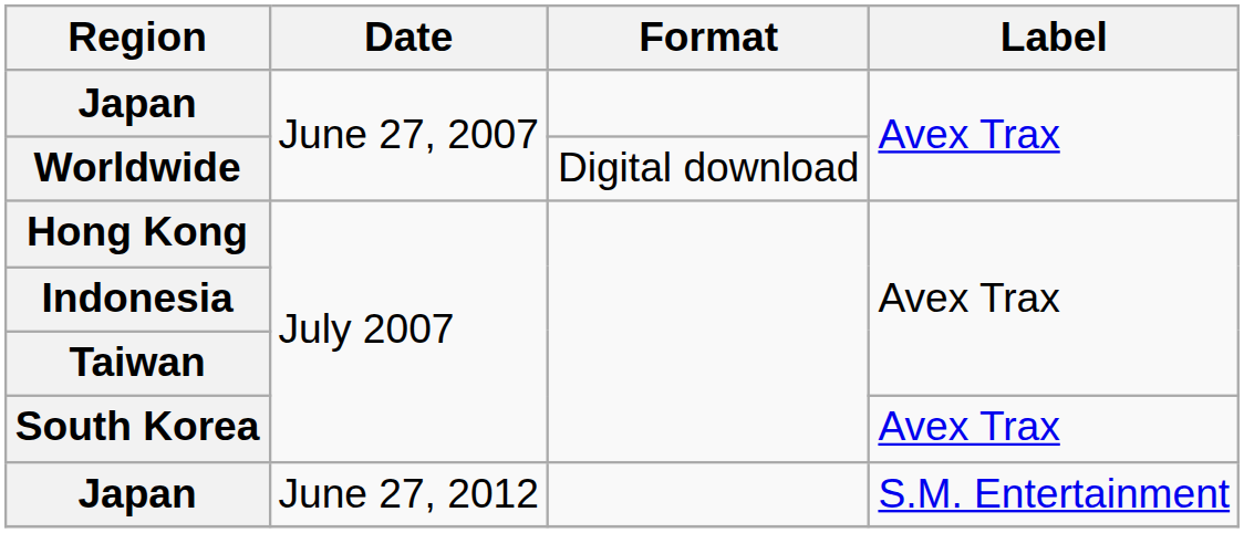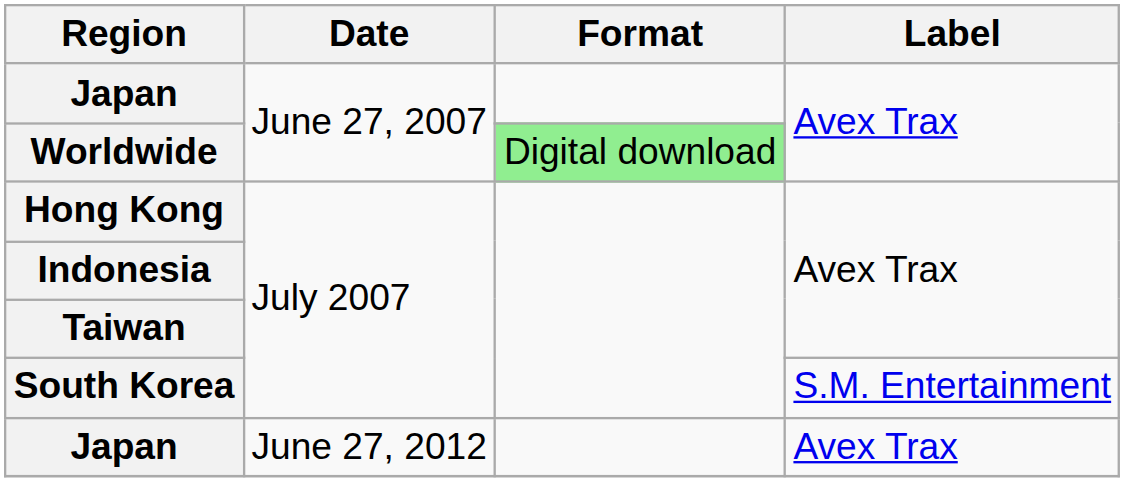Worldwide | Format: no background -> lightgreen background
South Korea | Label: Avex Trax -> S.M. Entertainment
Japan / June 27, 2012 | Label: S.M. Entertainment -> Avex Trax
